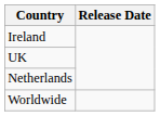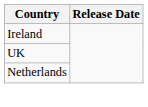- row: Worldwide
